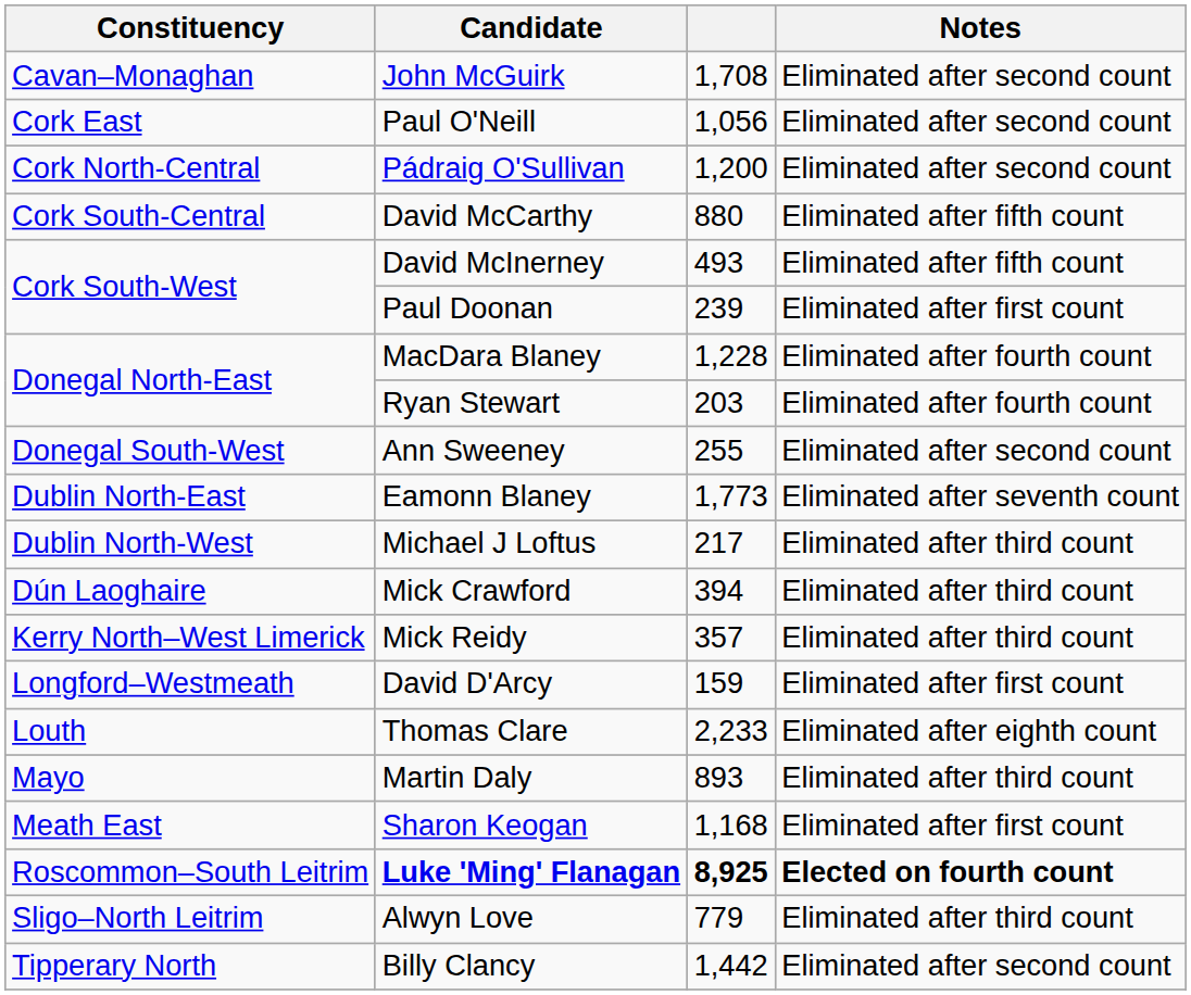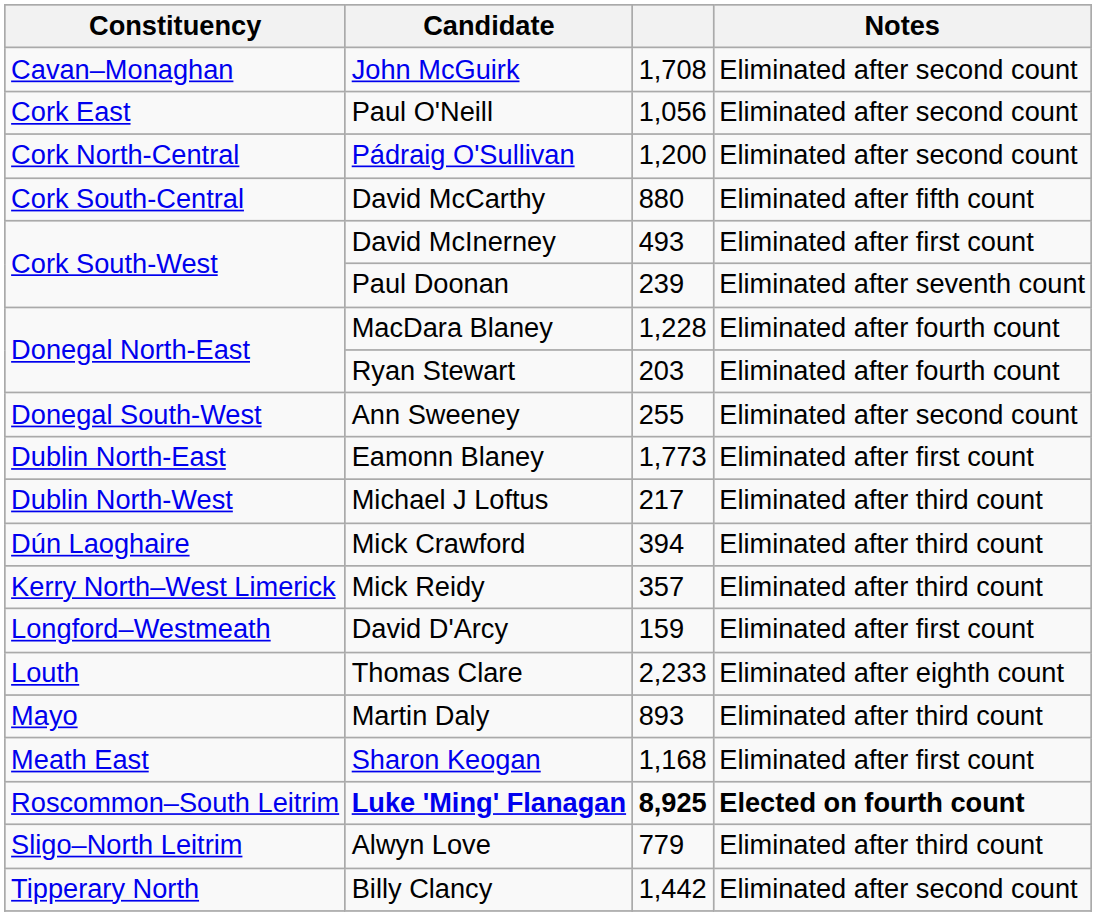David McInerney | Notes: Eliminated after fifth count -> Eliminated after first count
Paul Doonan | Notes: Eliminated after first count -> Eliminated after seventh count
Eamonn Blaney | Notes: Eliminated after seventh count -> Eliminated after first count
